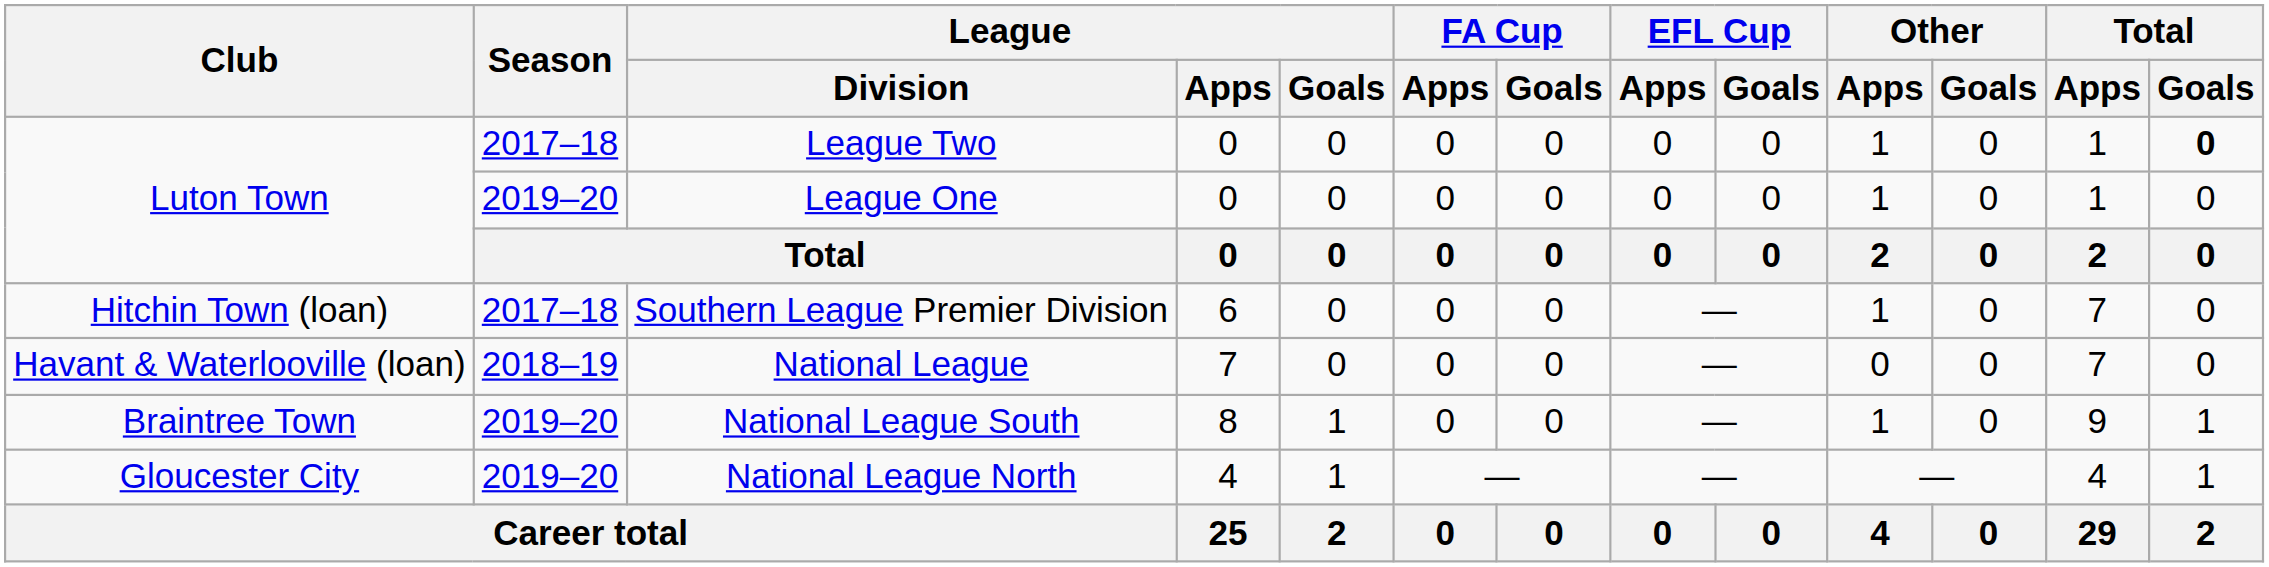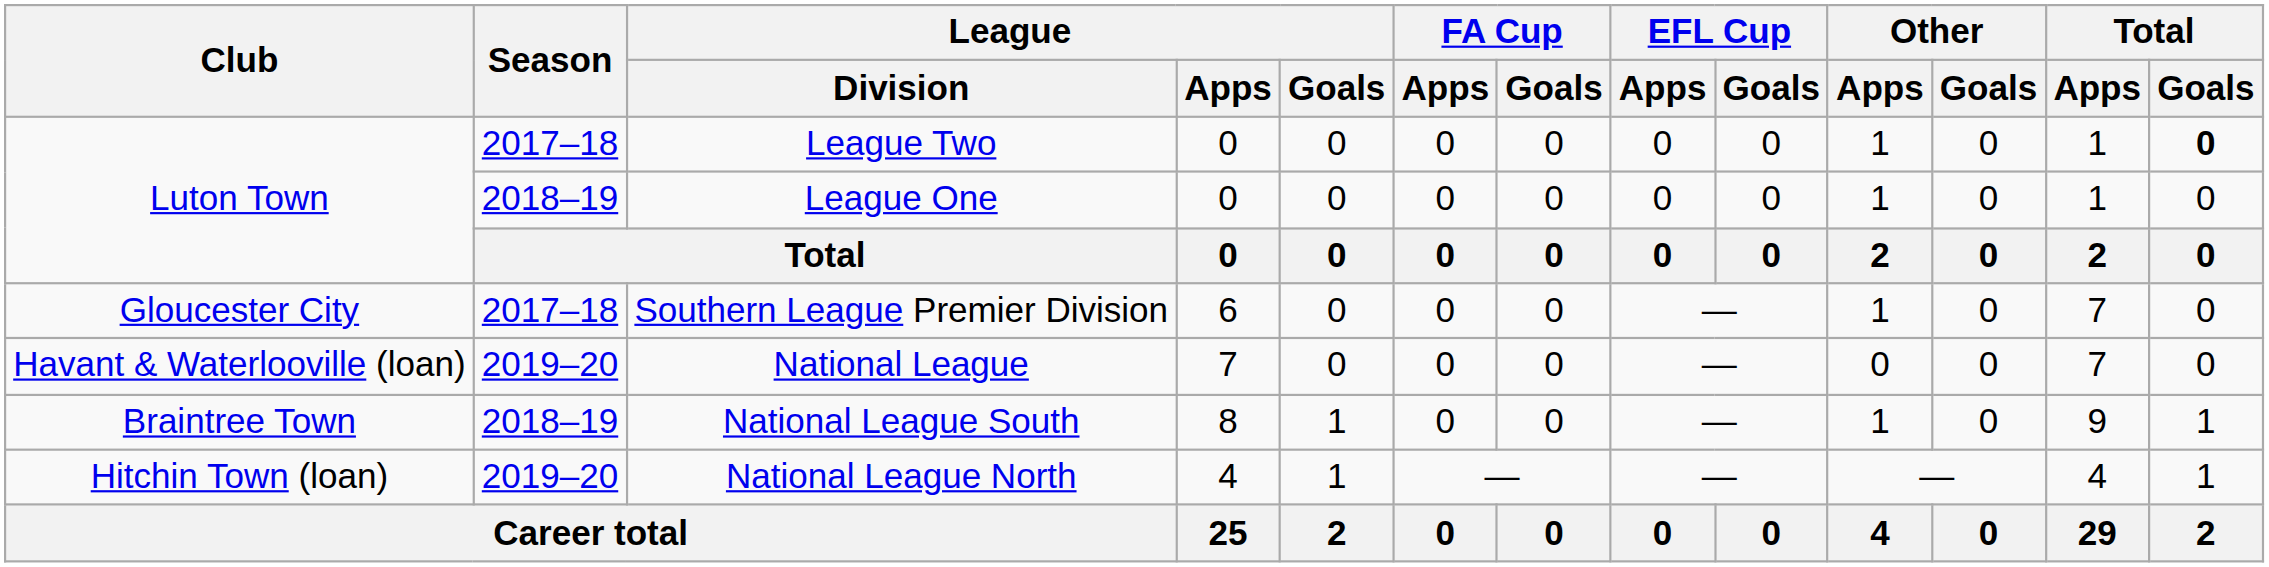League One | Season: 2019–20 -> 2018–19
Southern League Premier Division | Club: Hitchin Town (loan) -> Gloucester City
National League | Season: 2018–19 -> 2019–20
National League South | Season: 2019–20 -> 2018–19
National League North | Club: Gloucester City -> Hitchin Town (loan)
